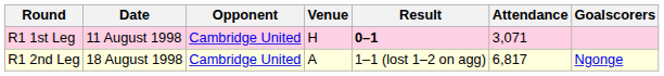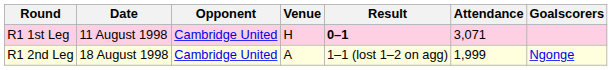R1 2nd Leg | Attendance: 6,817 -> 1,999
